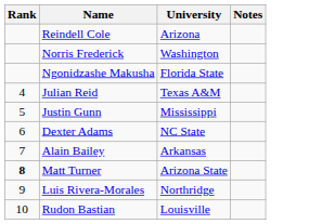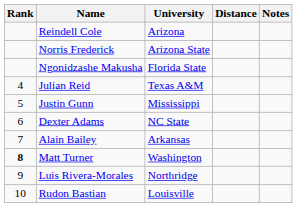+ column: Distance
Norris Frederick | University: Washington -> Arizona State
Matt Turner | University: Arizona State -> Washington
